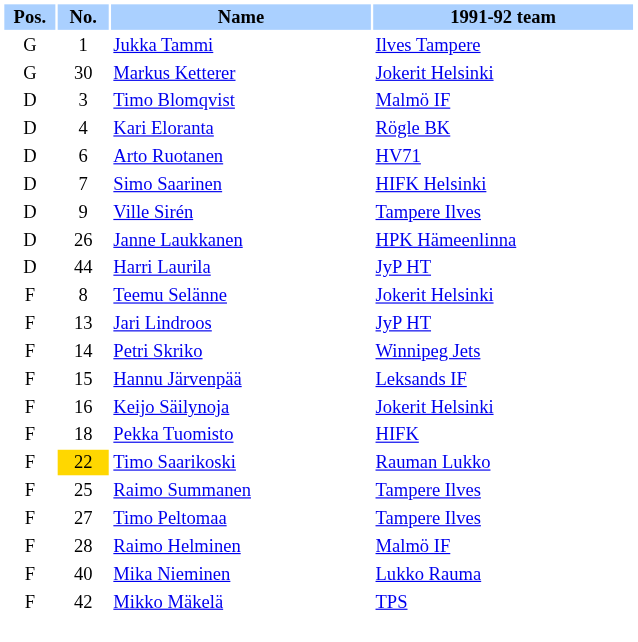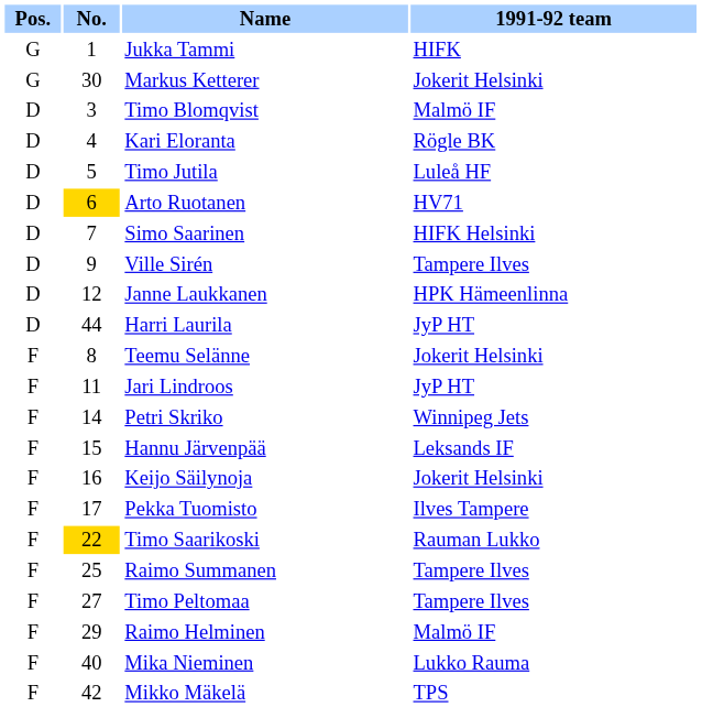Jukka Tammi | 1991-92 team: Ilves Tampere -> HIFK
+ row: D | 5 | Timo Jutila | Luleå HF
Arto Ruotanen | No.: no background -> gold background
Janne Laukkanen | No.: 26 -> 12
Jari Lindroos | No.: 13 -> 11
Pekka Tuomisto | No.: 18 -> 17
Pekka Tuomisto | 1991-92 team: HIFK -> Ilves Tampere
Raimo Helminen | No.: 28 -> 29
